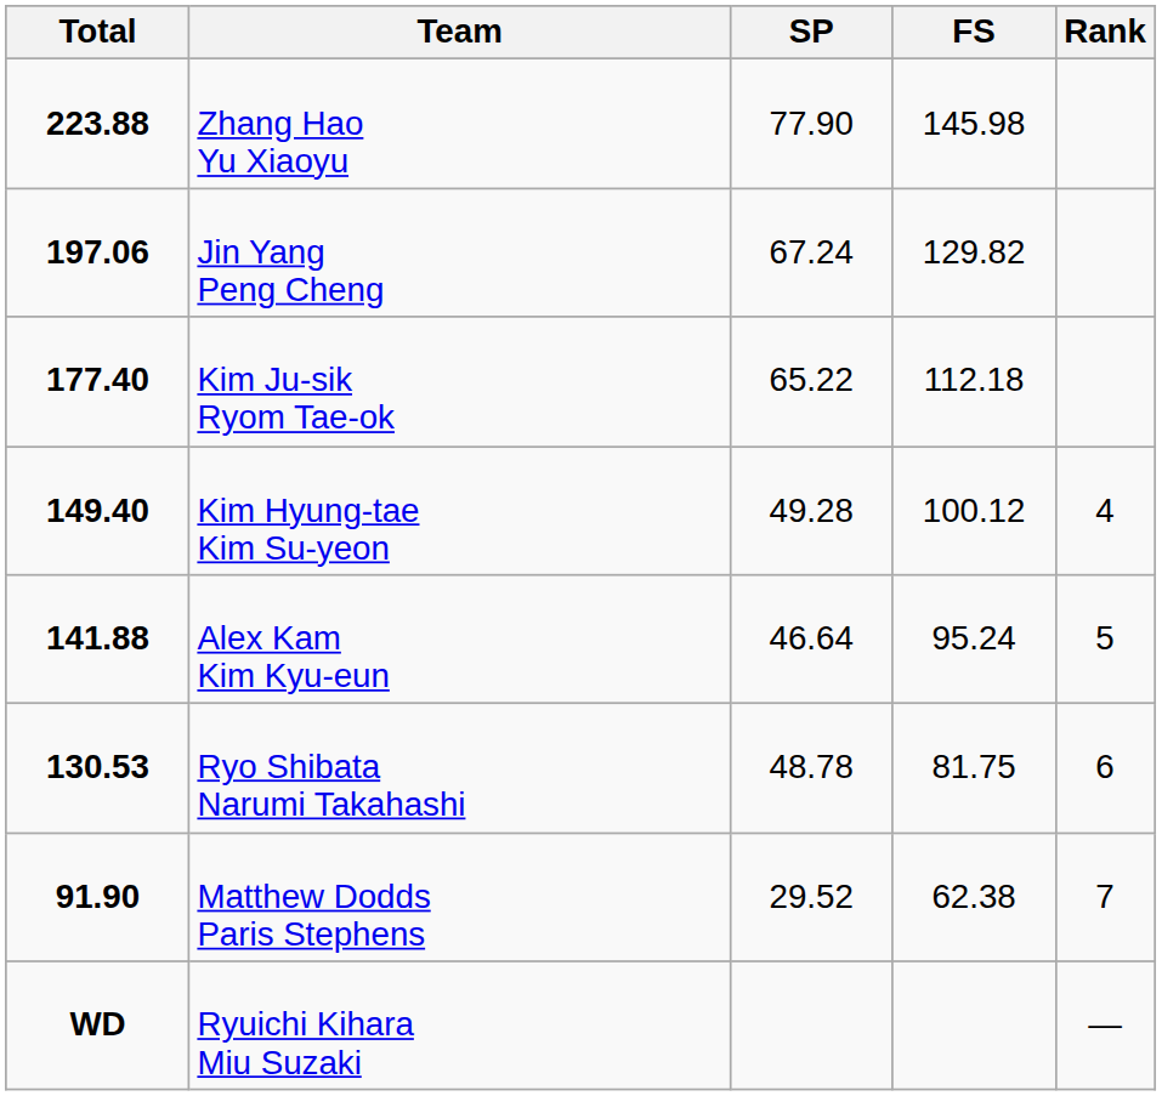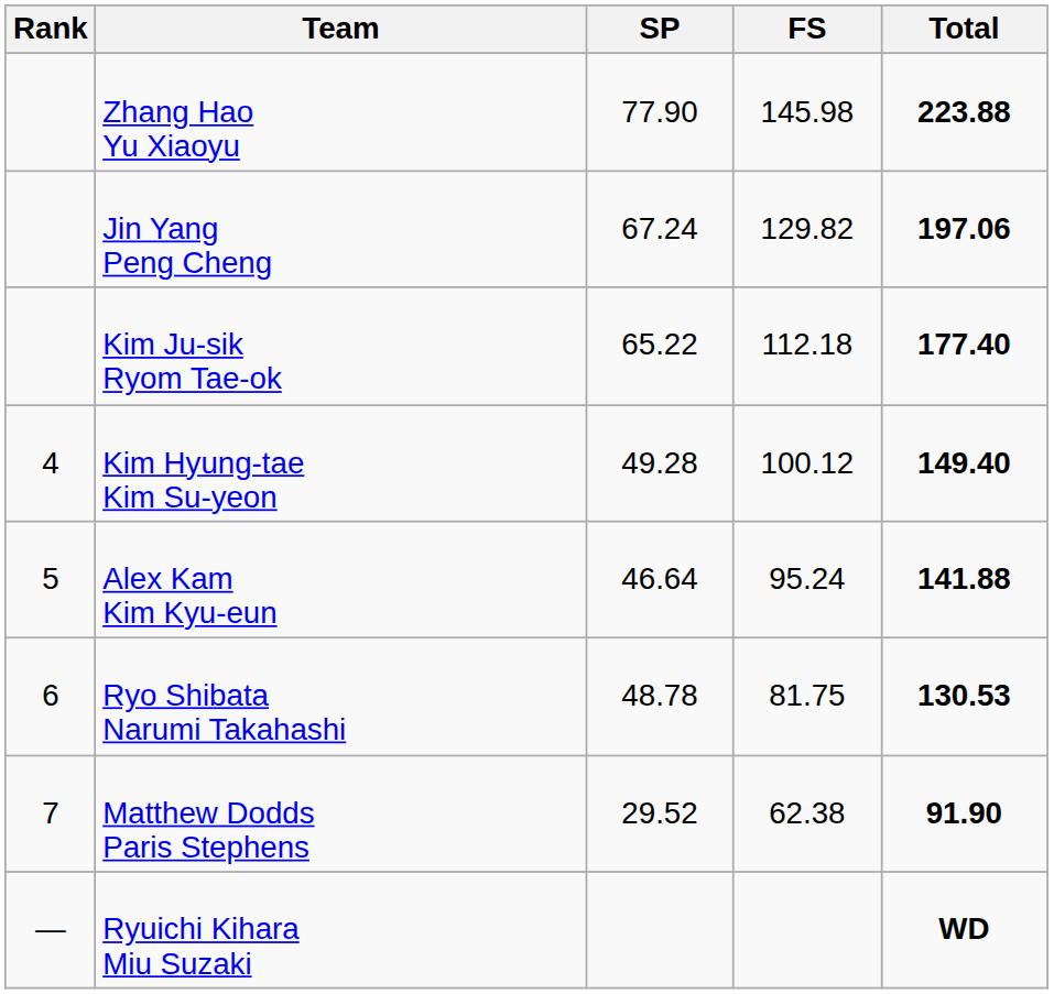columns swapped: Rank <-> Total
